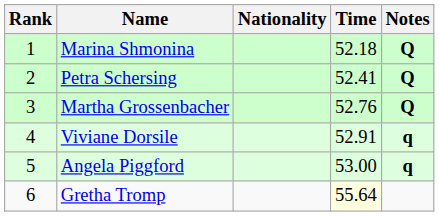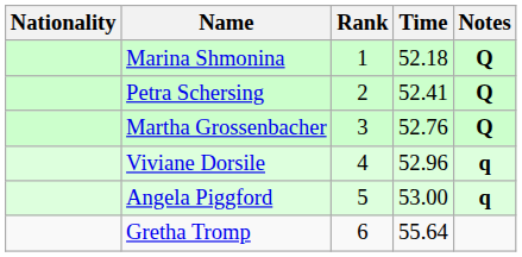columns swapped: Rank <-> Nationality
Viviane Dorsile | Time: 52.91 -> 52.96
Gretha Tromp | Time: lightyellow background -> no background
